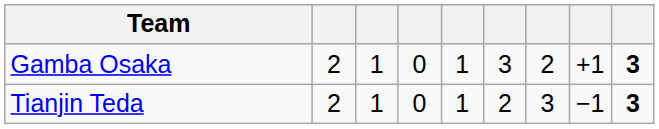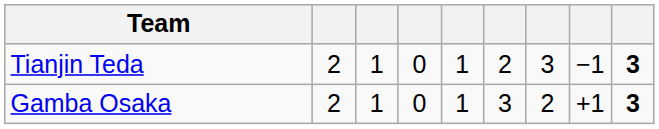rows swapped: Gamba Osaka <-> Tianjin Teda
